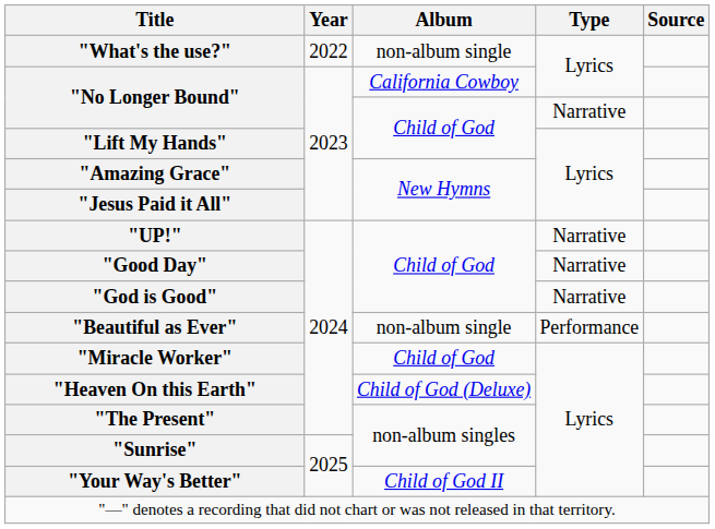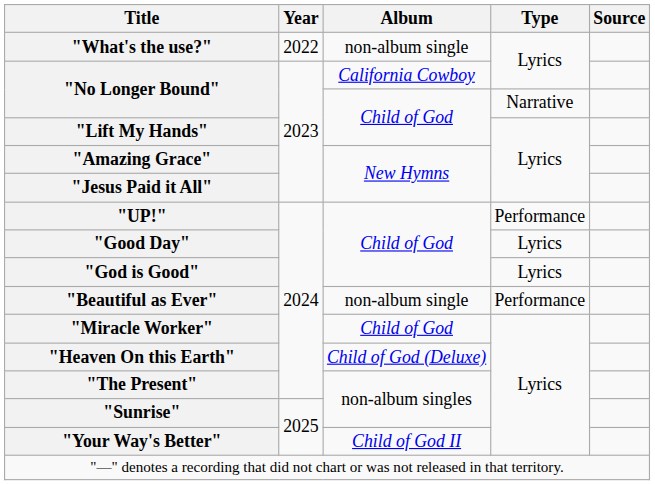"UP!" | Type: Narrative -> Performance
"Good Day" | Type: Narrative -> Lyrics
"God is Good" | Type: Narrative -> Lyrics
